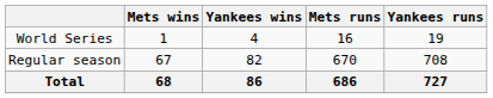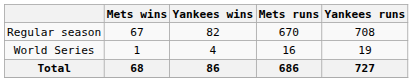rows swapped: Regular season <-> World Series
